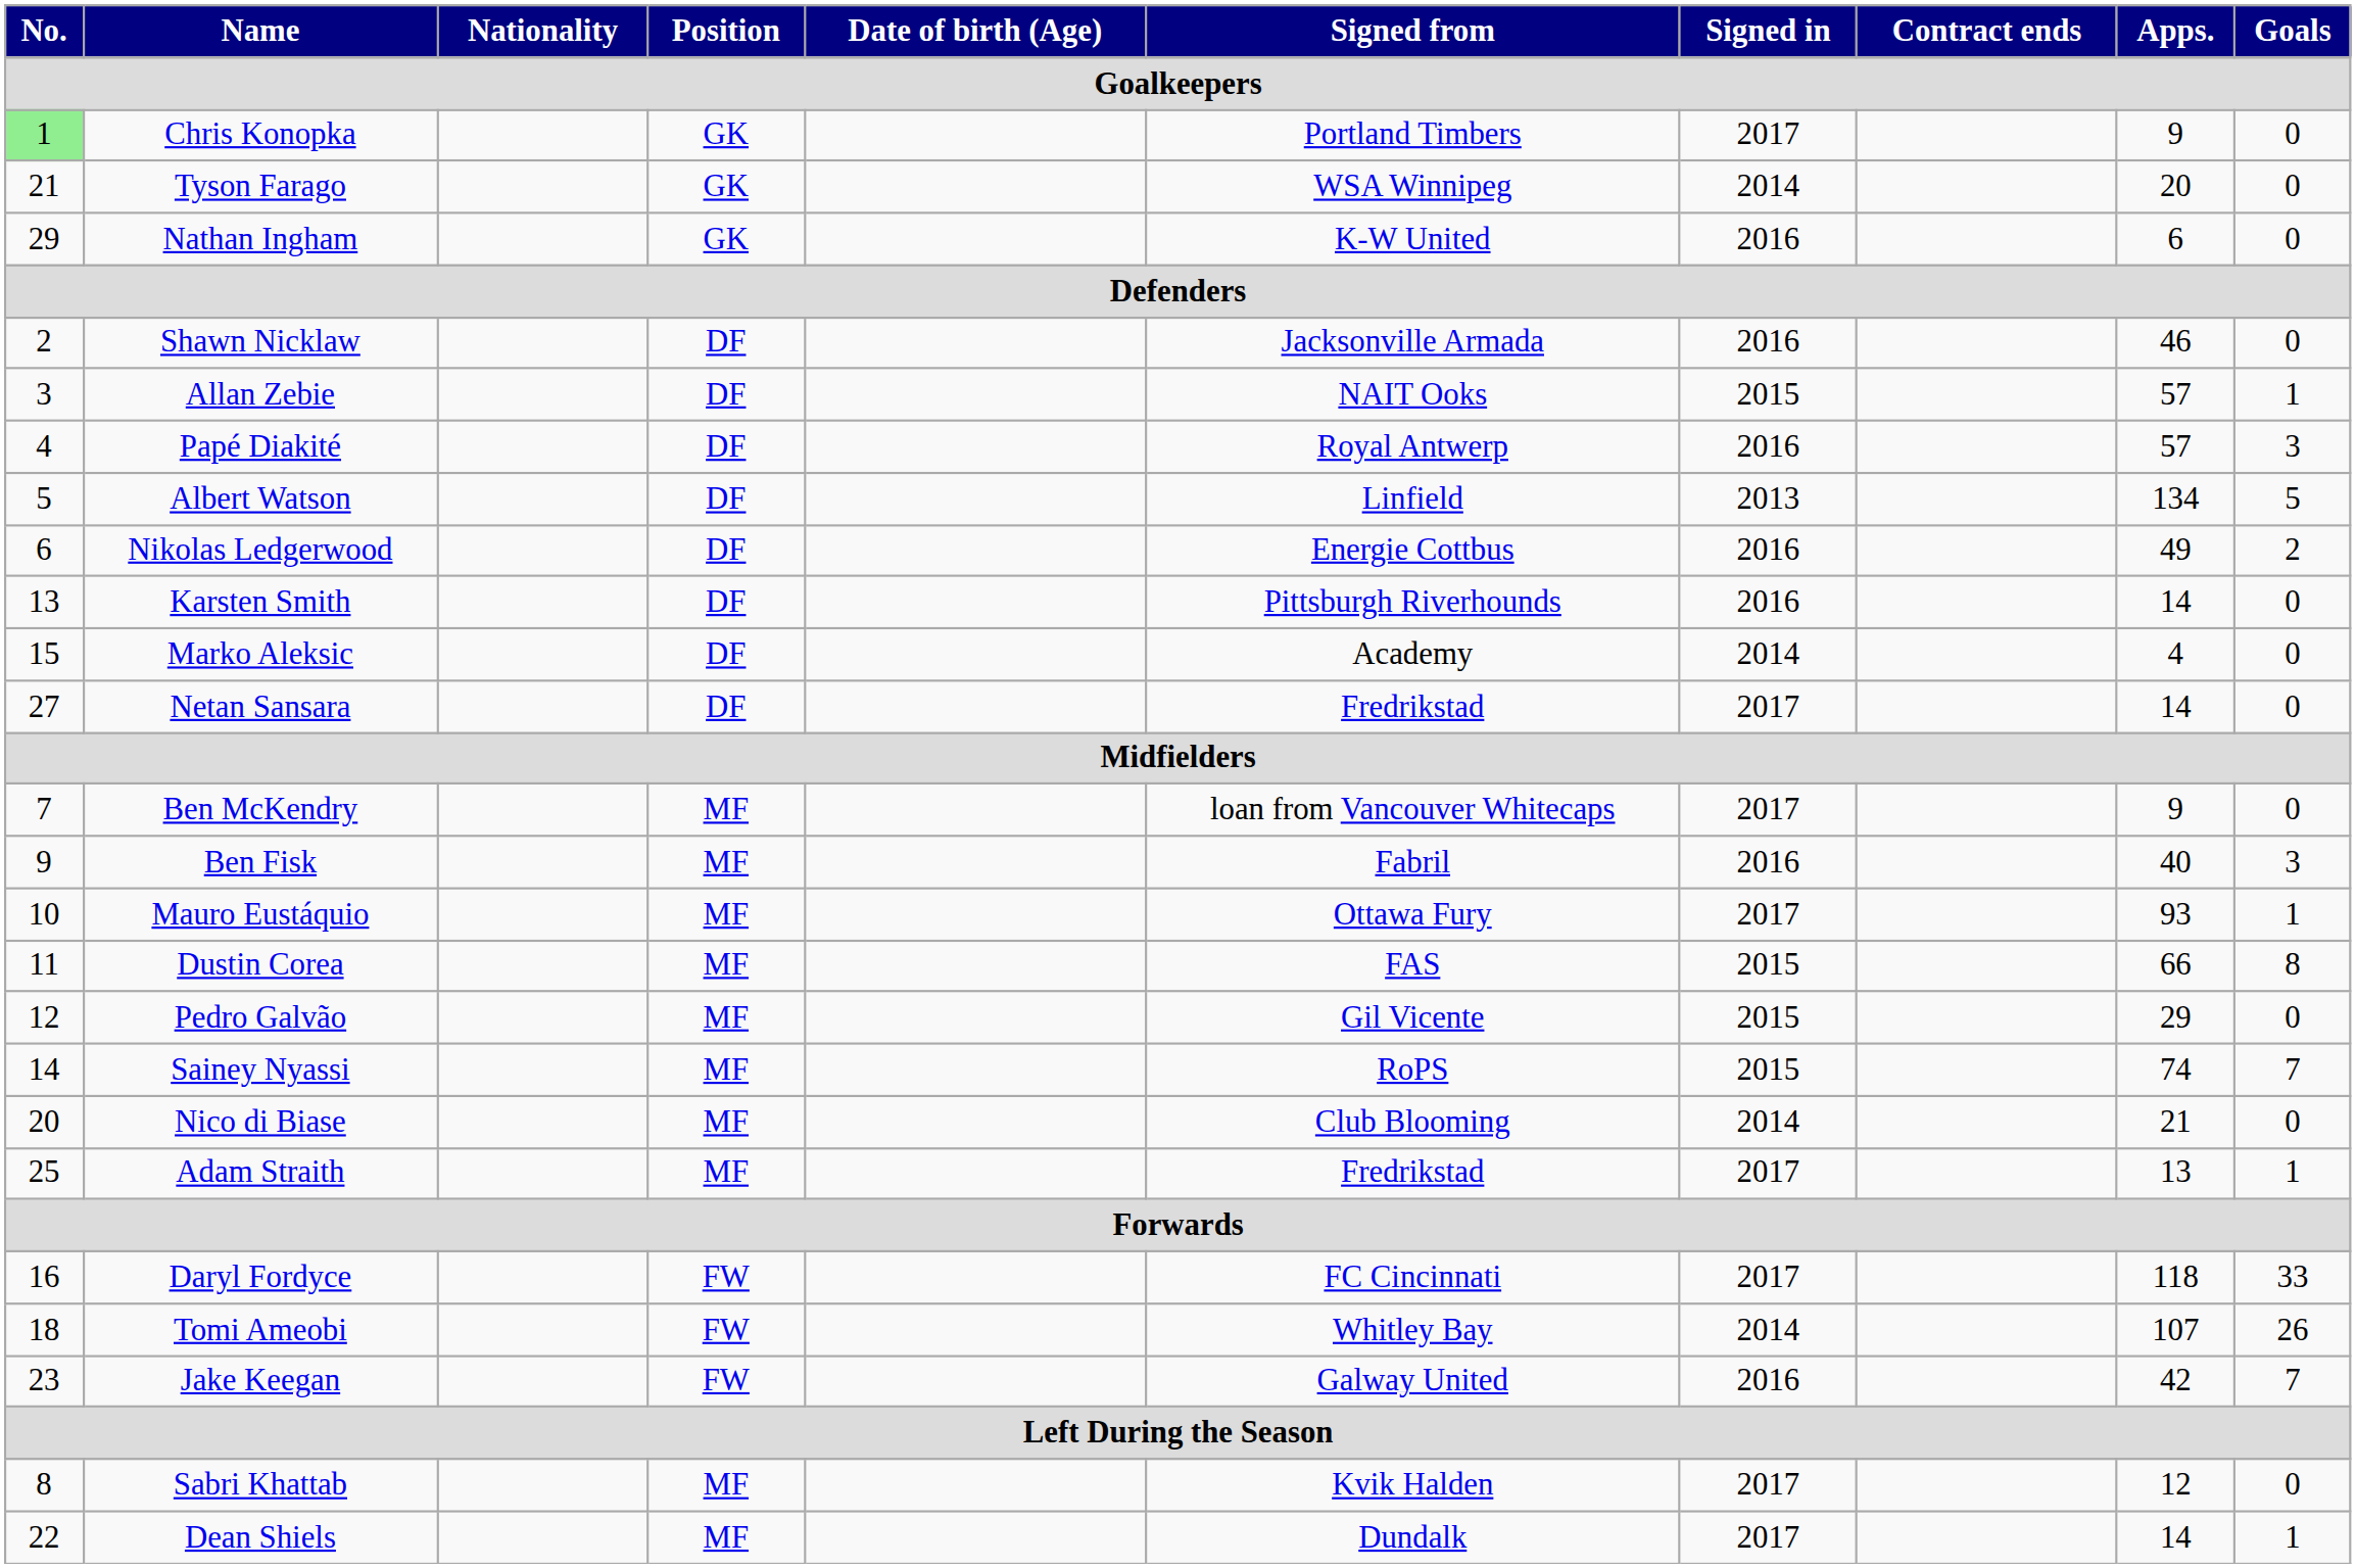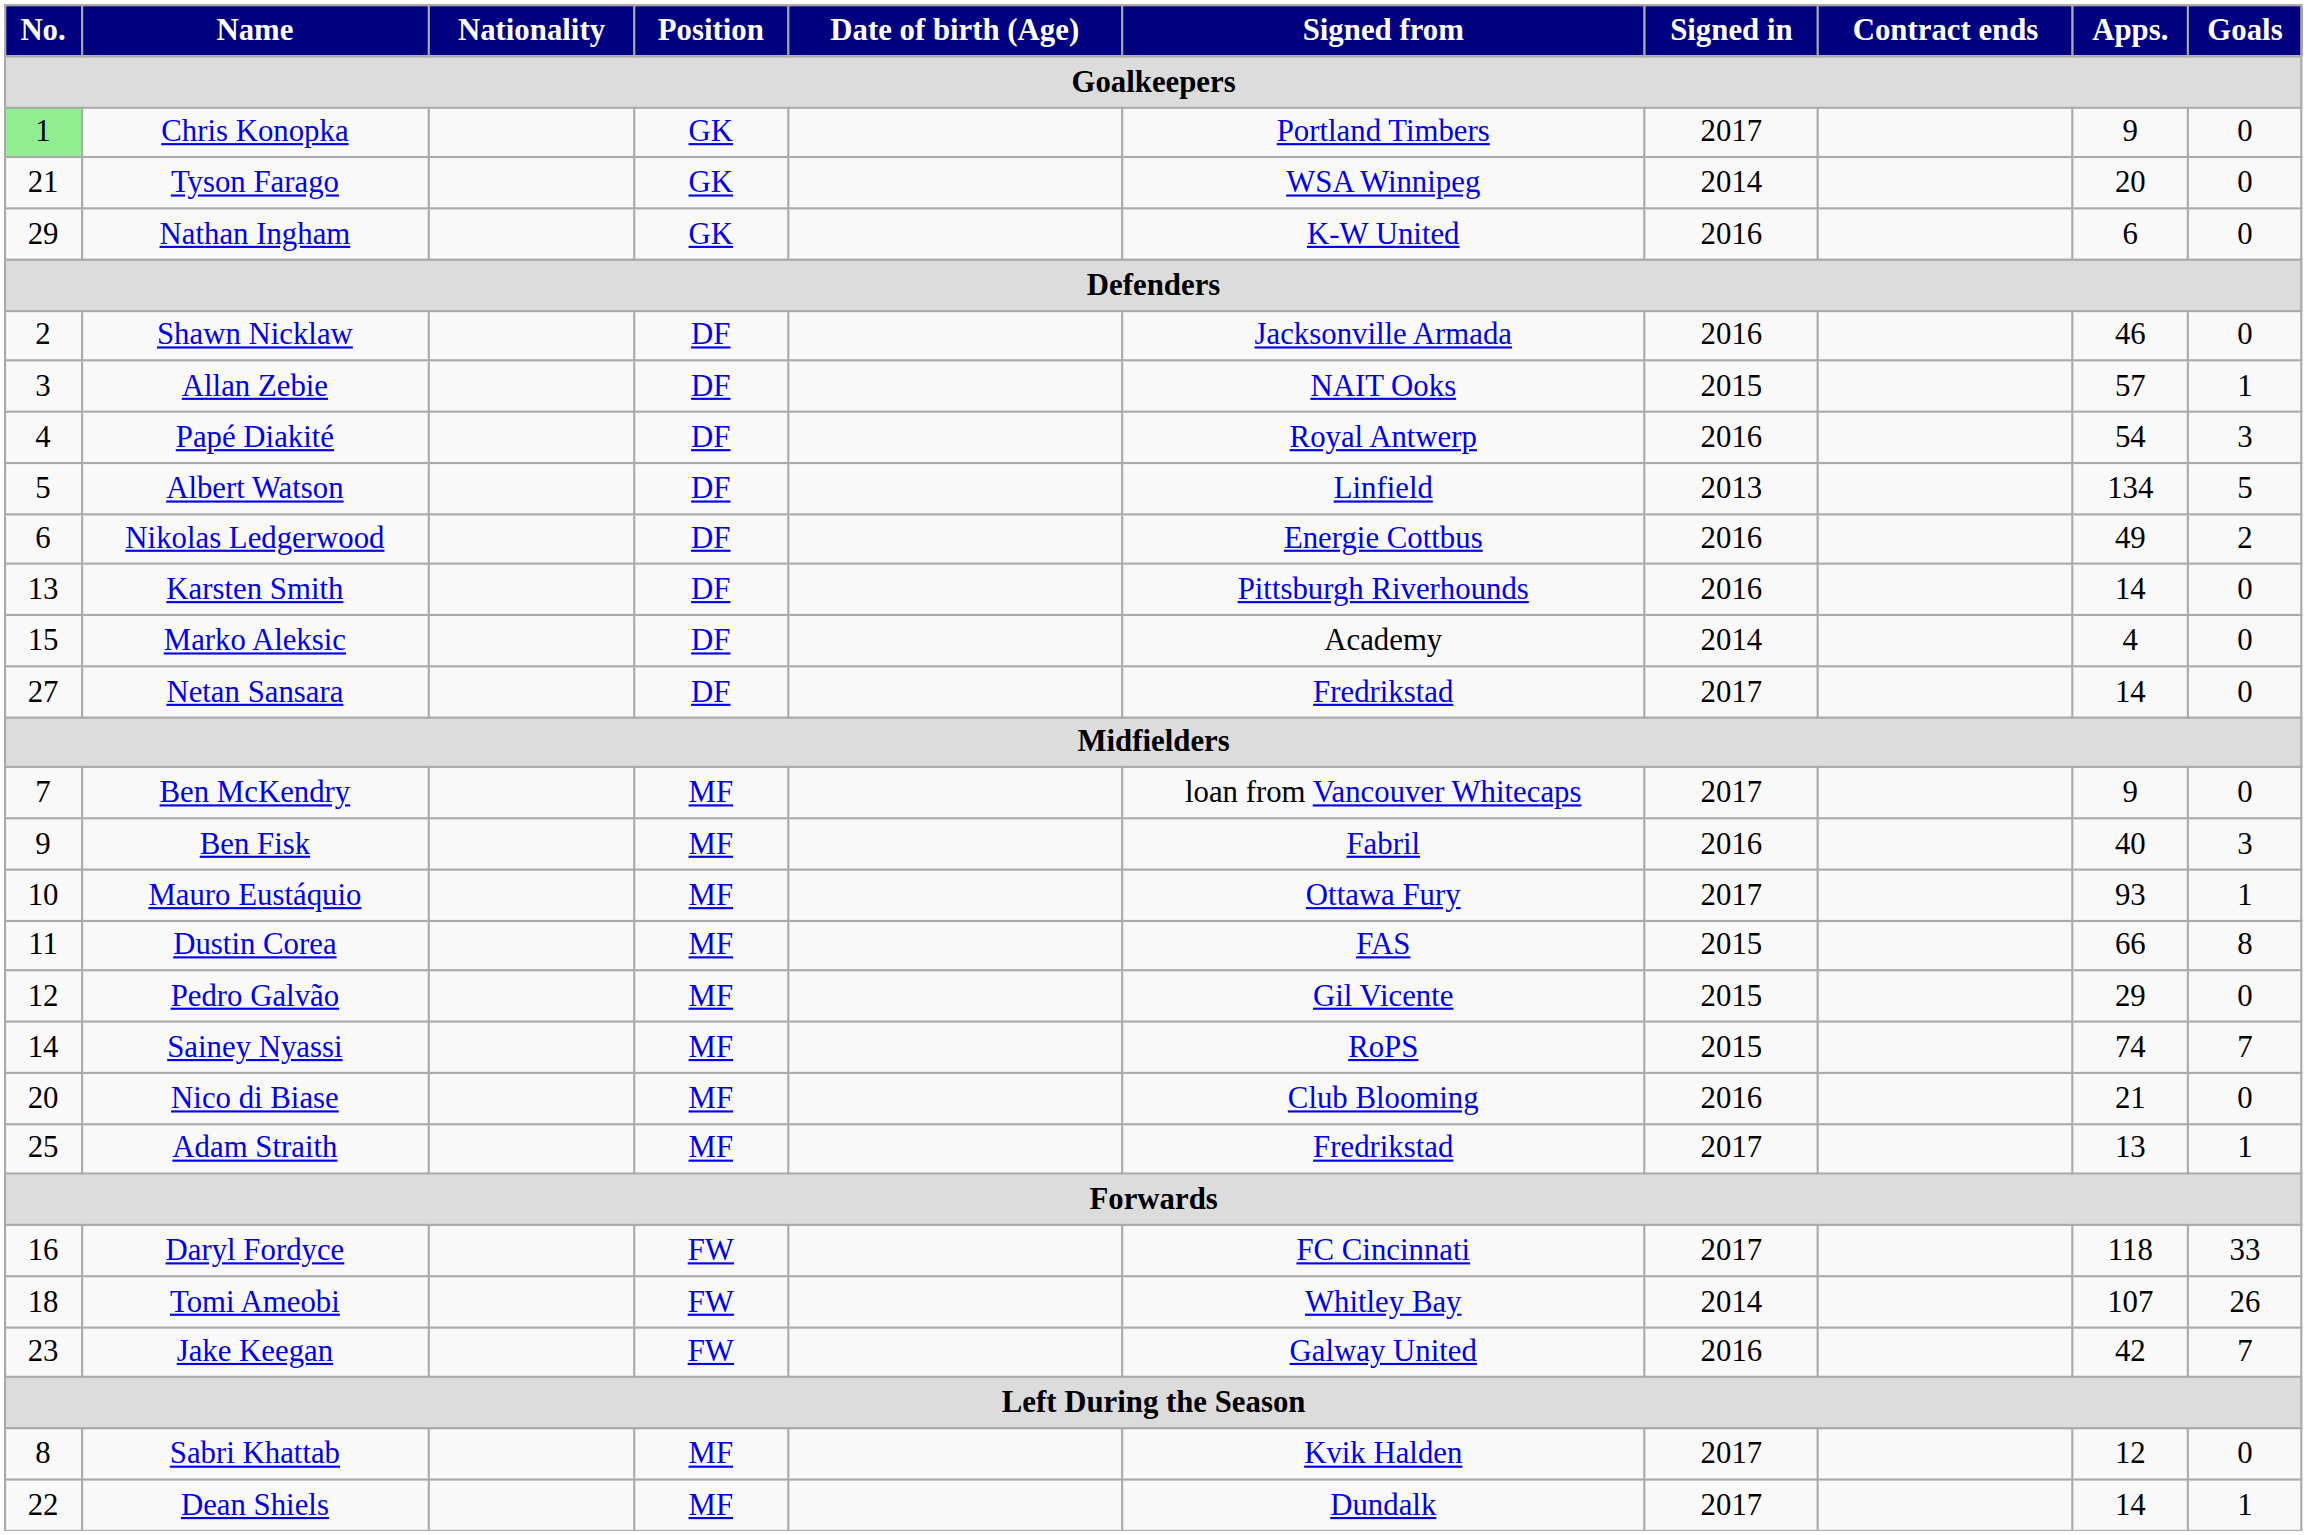Papé Diakité | Apps.: 57 -> 54
Nico di Biase | Signed in: 2014 -> 2016
